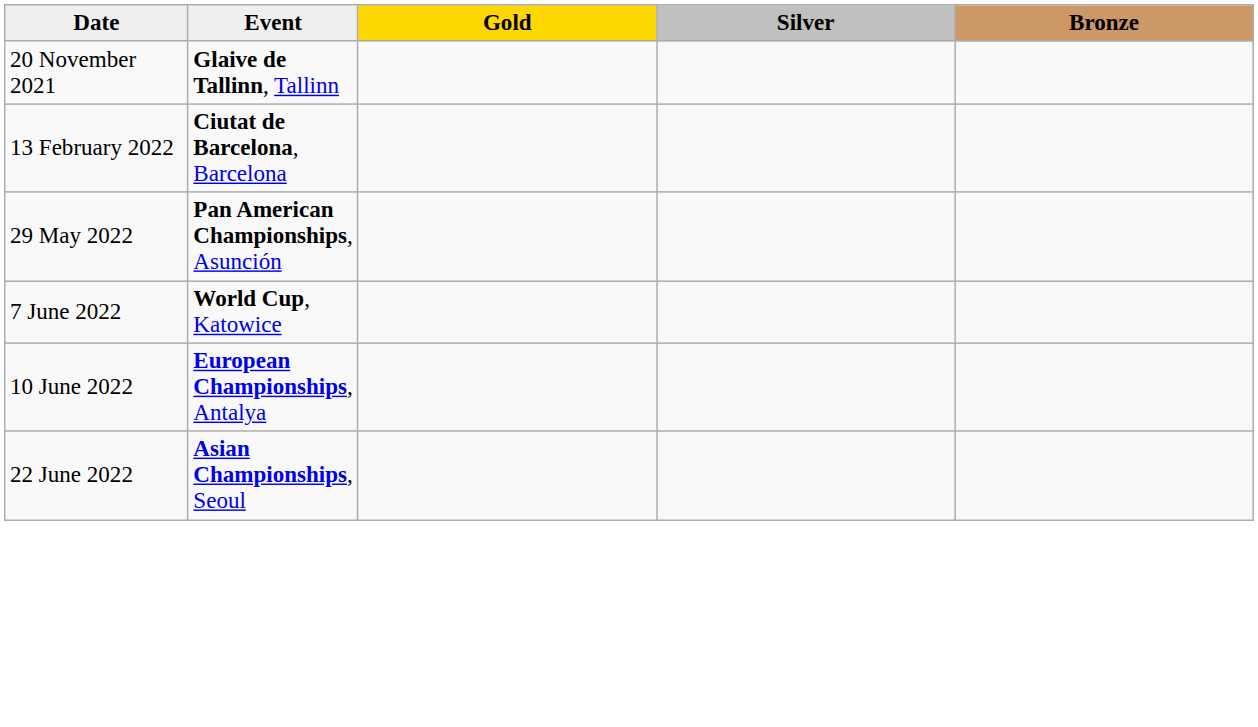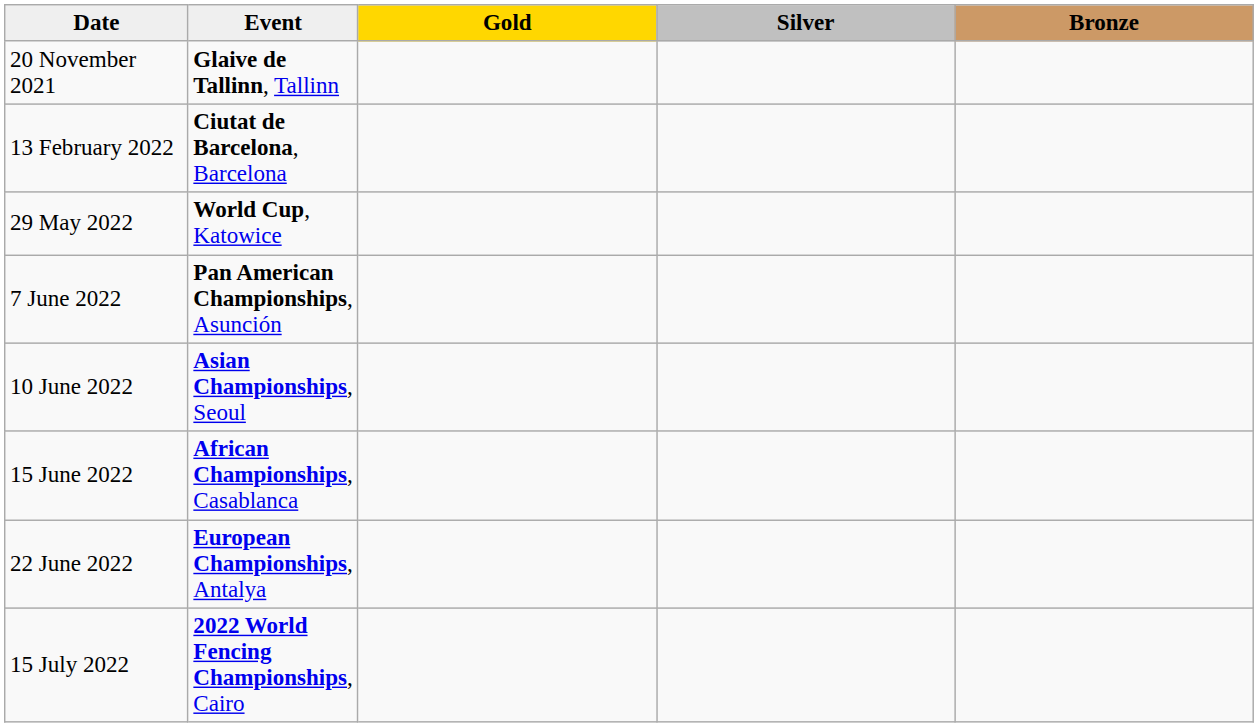29 May 2022 | Event: Pan American Championships, Asunción -> World Cup, Katowice
7 June 2022 | Event: World Cup, Katowice -> Pan American Championships, Asunción
10 June 2022 | Event: European Championships, Antalya -> Asian Championships, Seoul
+ row: 15 June 2022 | African Championships, Casablanca
22 June 2022 | Event: Asian Championships, Seoul -> European Championships, Antalya
+ row: 15 July 2022 | 2022 World Fencing Championships, Cairo
